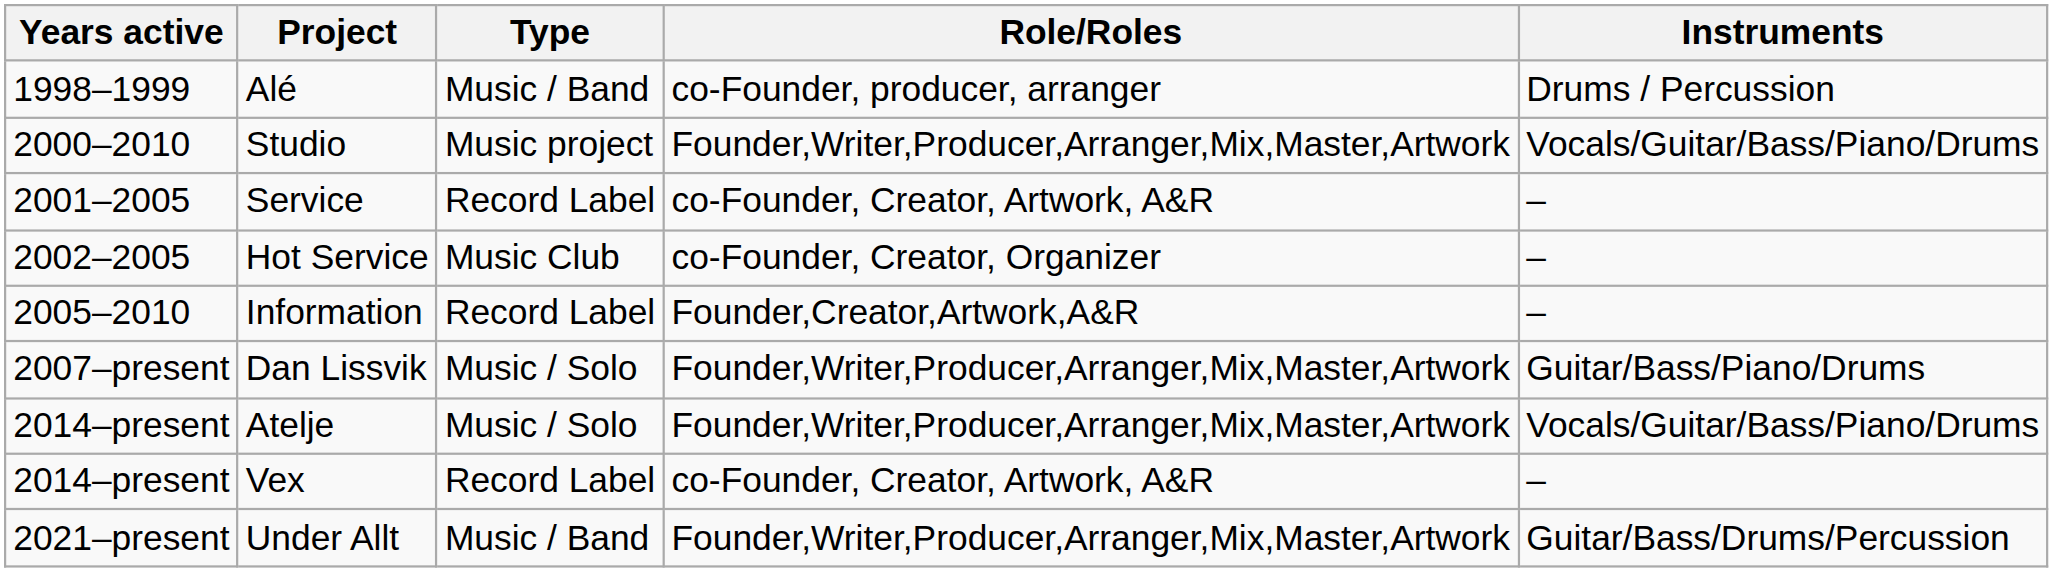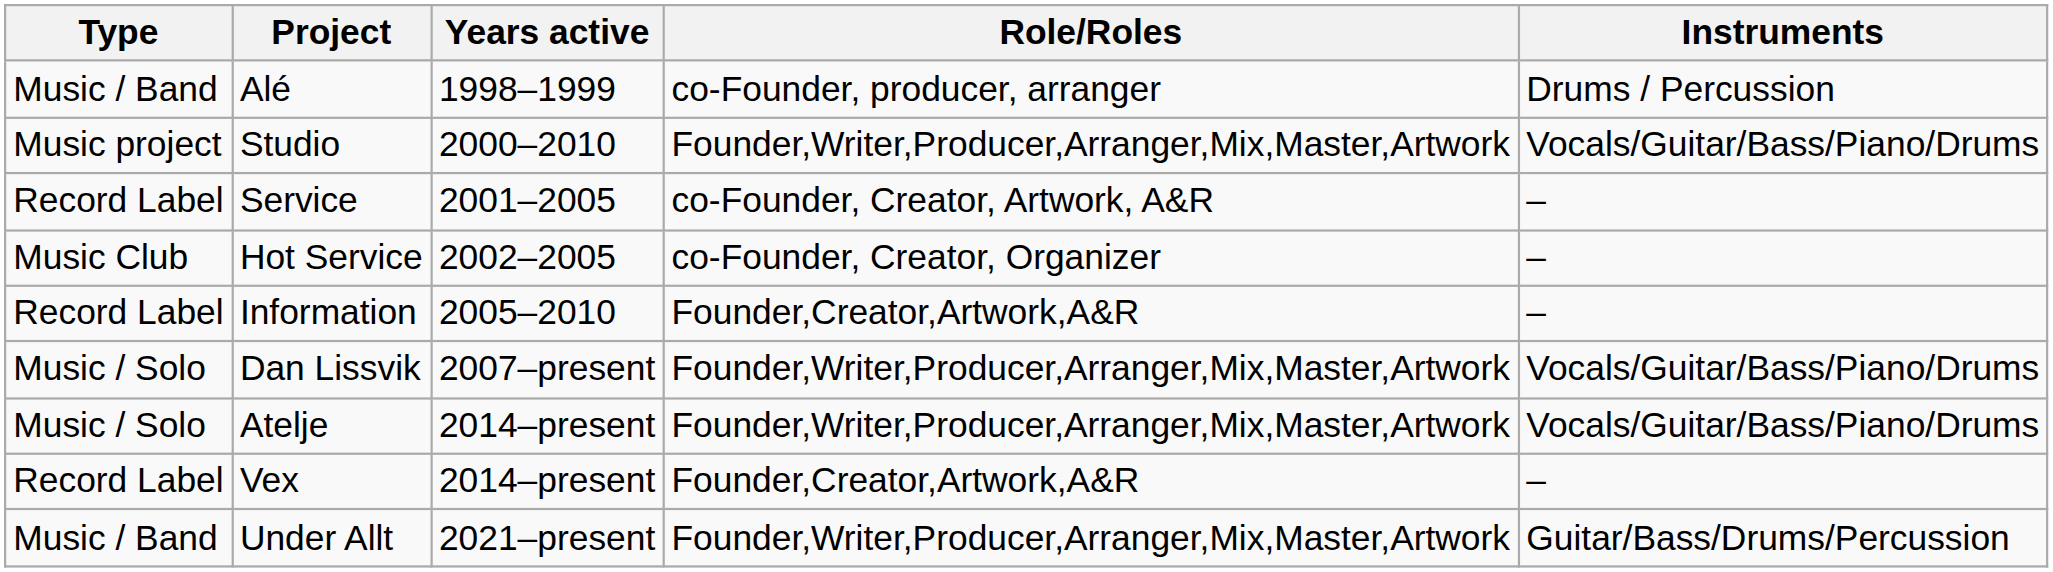columns swapped: Years active <-> Type
Dan Lissvik | Instruments: Guitar/Bass/Piano/Drums -> Vocals/Guitar/Bass/Piano/Drums
Vex | Role/Roles: co-Founder, Creator, Artwork, A&R -> Founder,Creator,Artwork,A&R
